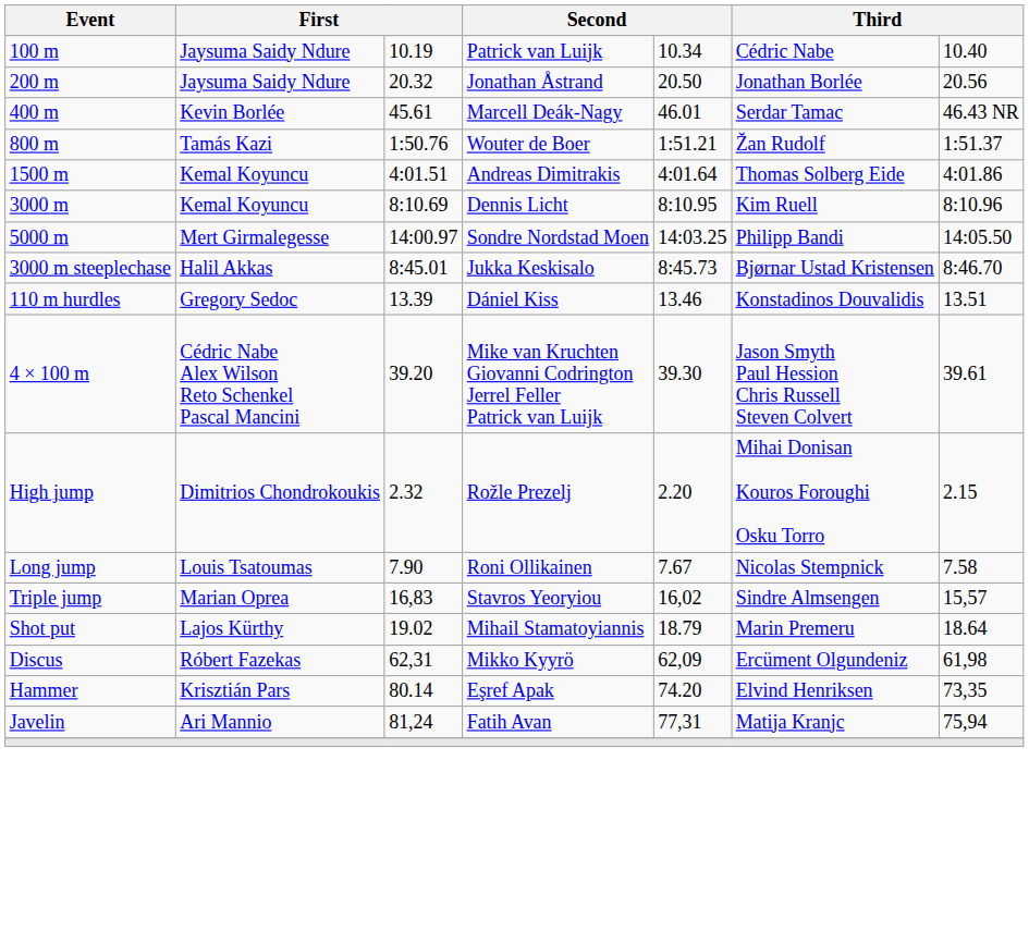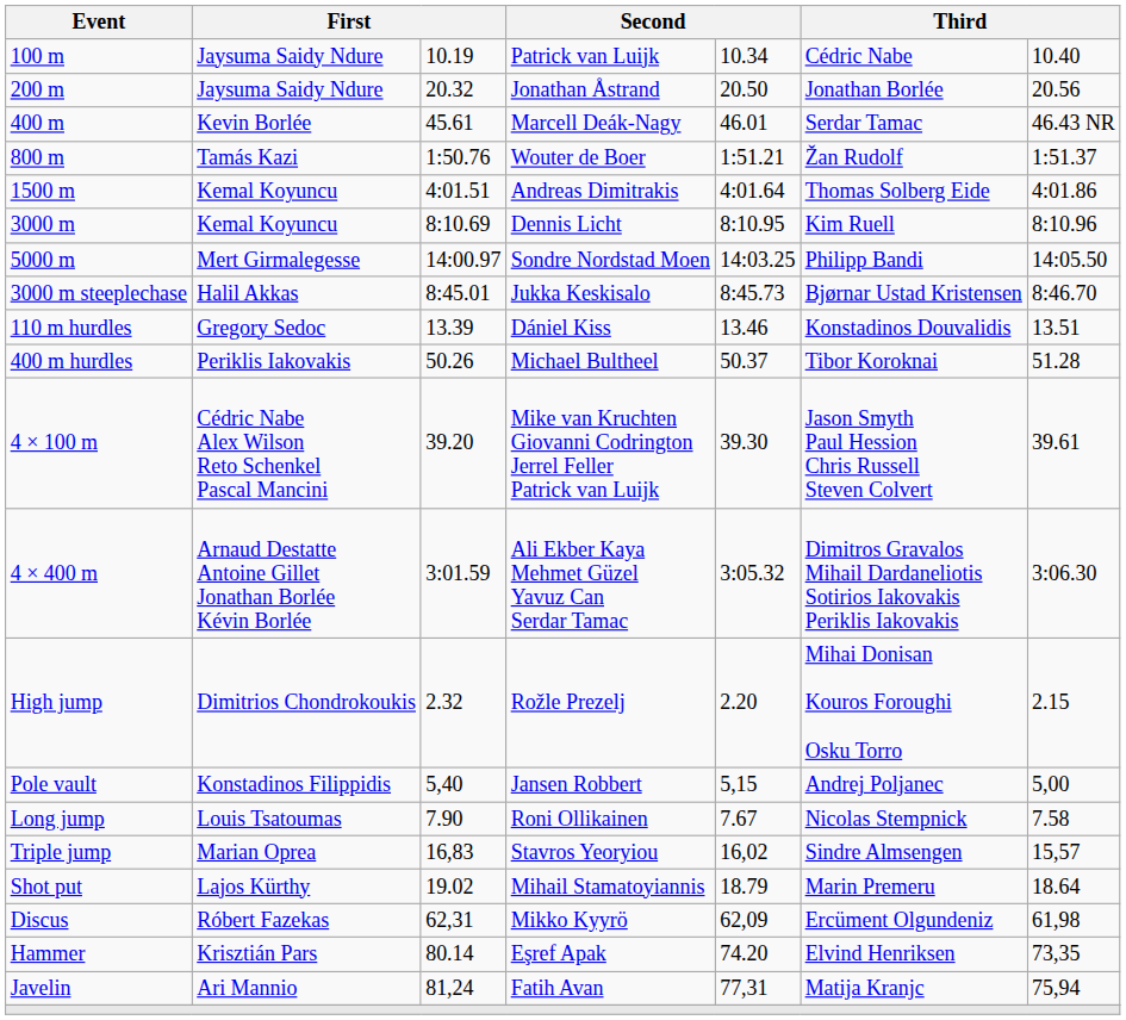+ row: 400 m hurdles | Periklis Iakovakis | 50.26 | Michael Bultheel | 50.37 | Tibor Koroknai | 51.28
+ row: 4 × 400 m | Arnaud Destatte Antoine Gillet Jonathan Borlée Kévin Borlée | 3:01.59 | Ali Ekber Kaya Mehmet Güzel Yavuz Can Serdar Tamac | 3:05.32 | Dimitros Gravalos Mihail Dardaneliotis Sotirios Iakovakis Periklis Iakovakis | 3:06.30
+ row: Pole vault | Konstadinos Filippidis | 5,40 | Jansen Robbert | 5,15 | Andrej Poljanec | 5,00
